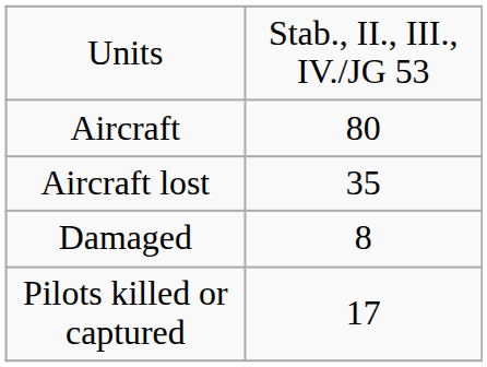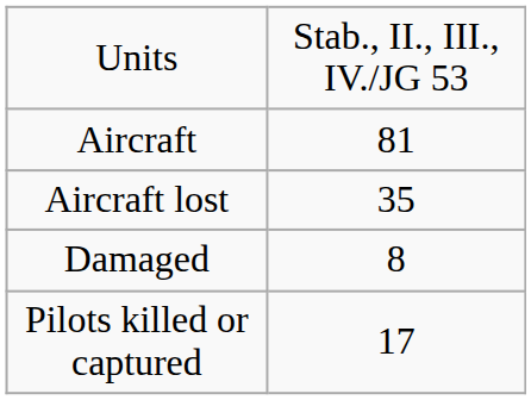Aircraft | column 2: 80 -> 81
